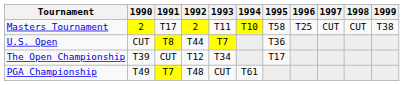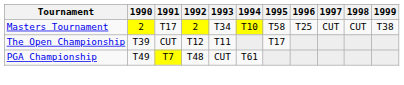Masters Tournament | 1993: T11 -> T34
- row: U.S. Open | CUT | T8 | T44 | T7 | T36
The Open Championship | 1993: T34 -> T11
